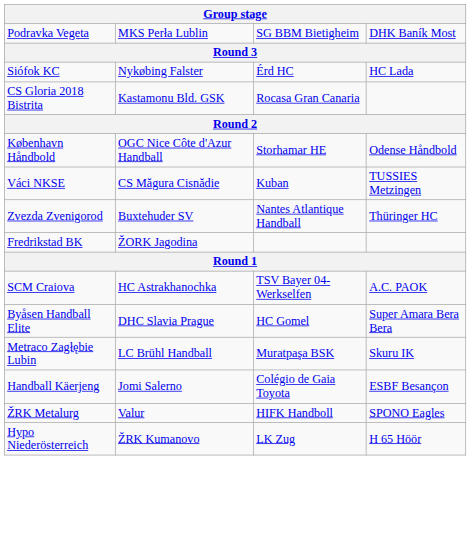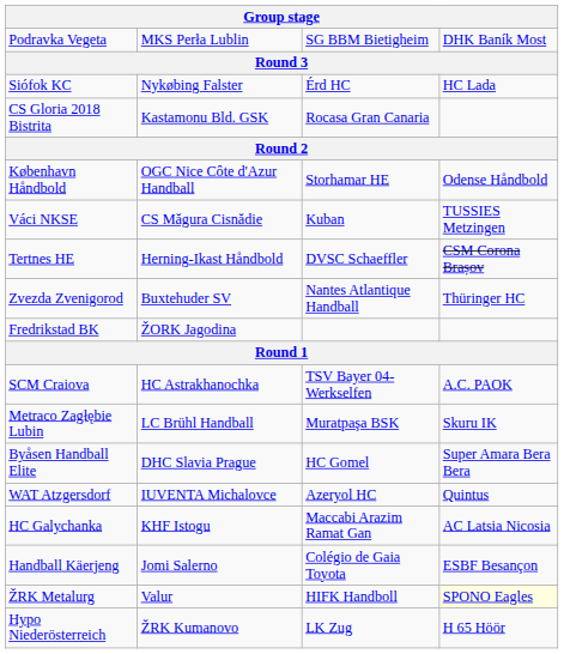+ row: Tertnes HE | Herning-Ikast Håndbold | DVSC Schaeffler | CSM Corona Brașov
rows swapped: Byåsen Handball Elite <-> Metraco Zagłębie Lubin
+ row: WAT Atzgersdorf | IUVENTA Michalovce | Azeryol HC | Quintus
+ row: HC Galychanka | KHF Istogu | Maccabi Arazim Ramat Gan | AC Latsia Nicosia
ŽRK Metalurg | column 4: no background -> lightyellow background
